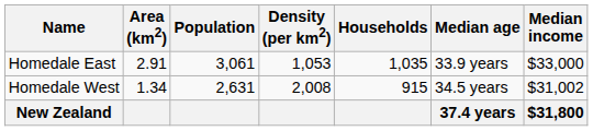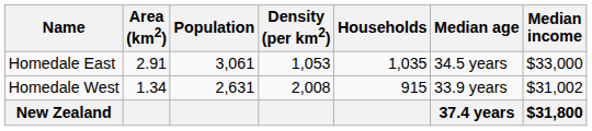Homedale East | Median age: 33.9 years -> 34.5 years
Homedale West | Median age: 34.5 years -> 33.9 years
